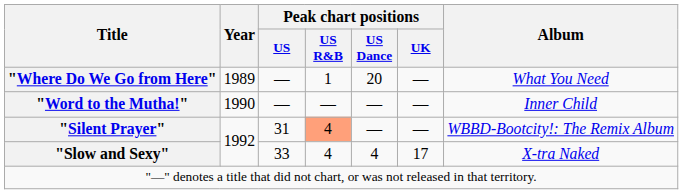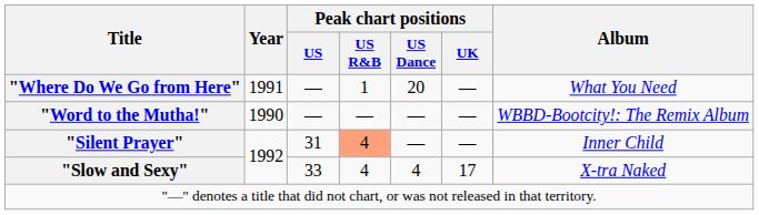"Where Do We Go from Here" | Year: 1989 -> 1991
"Word to the Mutha!" | Album: Inner Child -> WBBD-Bootcity!: The Remix Album
"Silent Prayer" | Album: WBBD-Bootcity!: The Remix Album -> Inner Child
